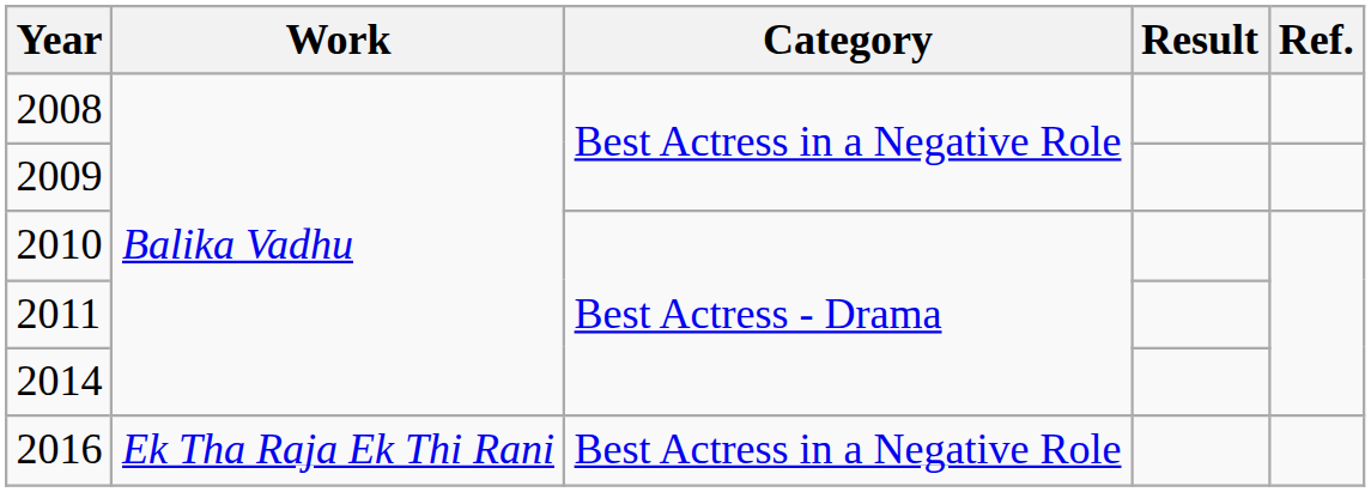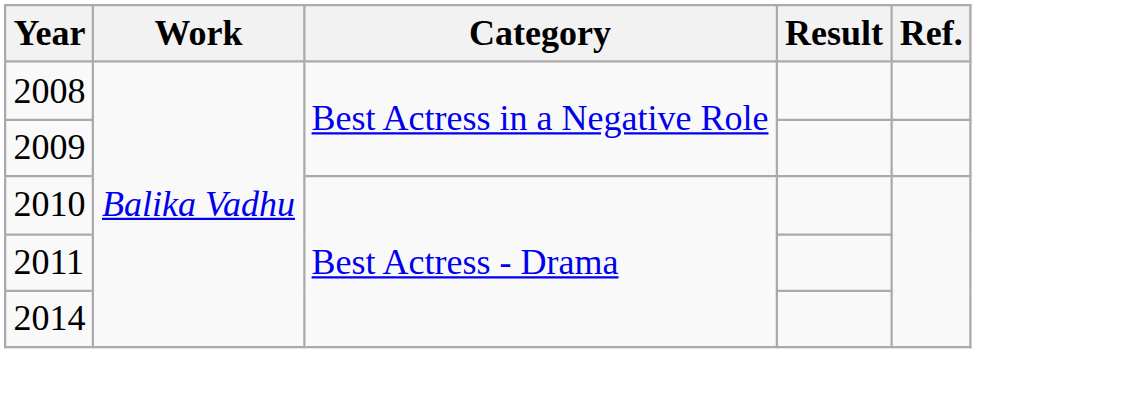- row: 2016 | Ek Tha Raja Ek Thi Rani | Best Actress in a Negative Role
